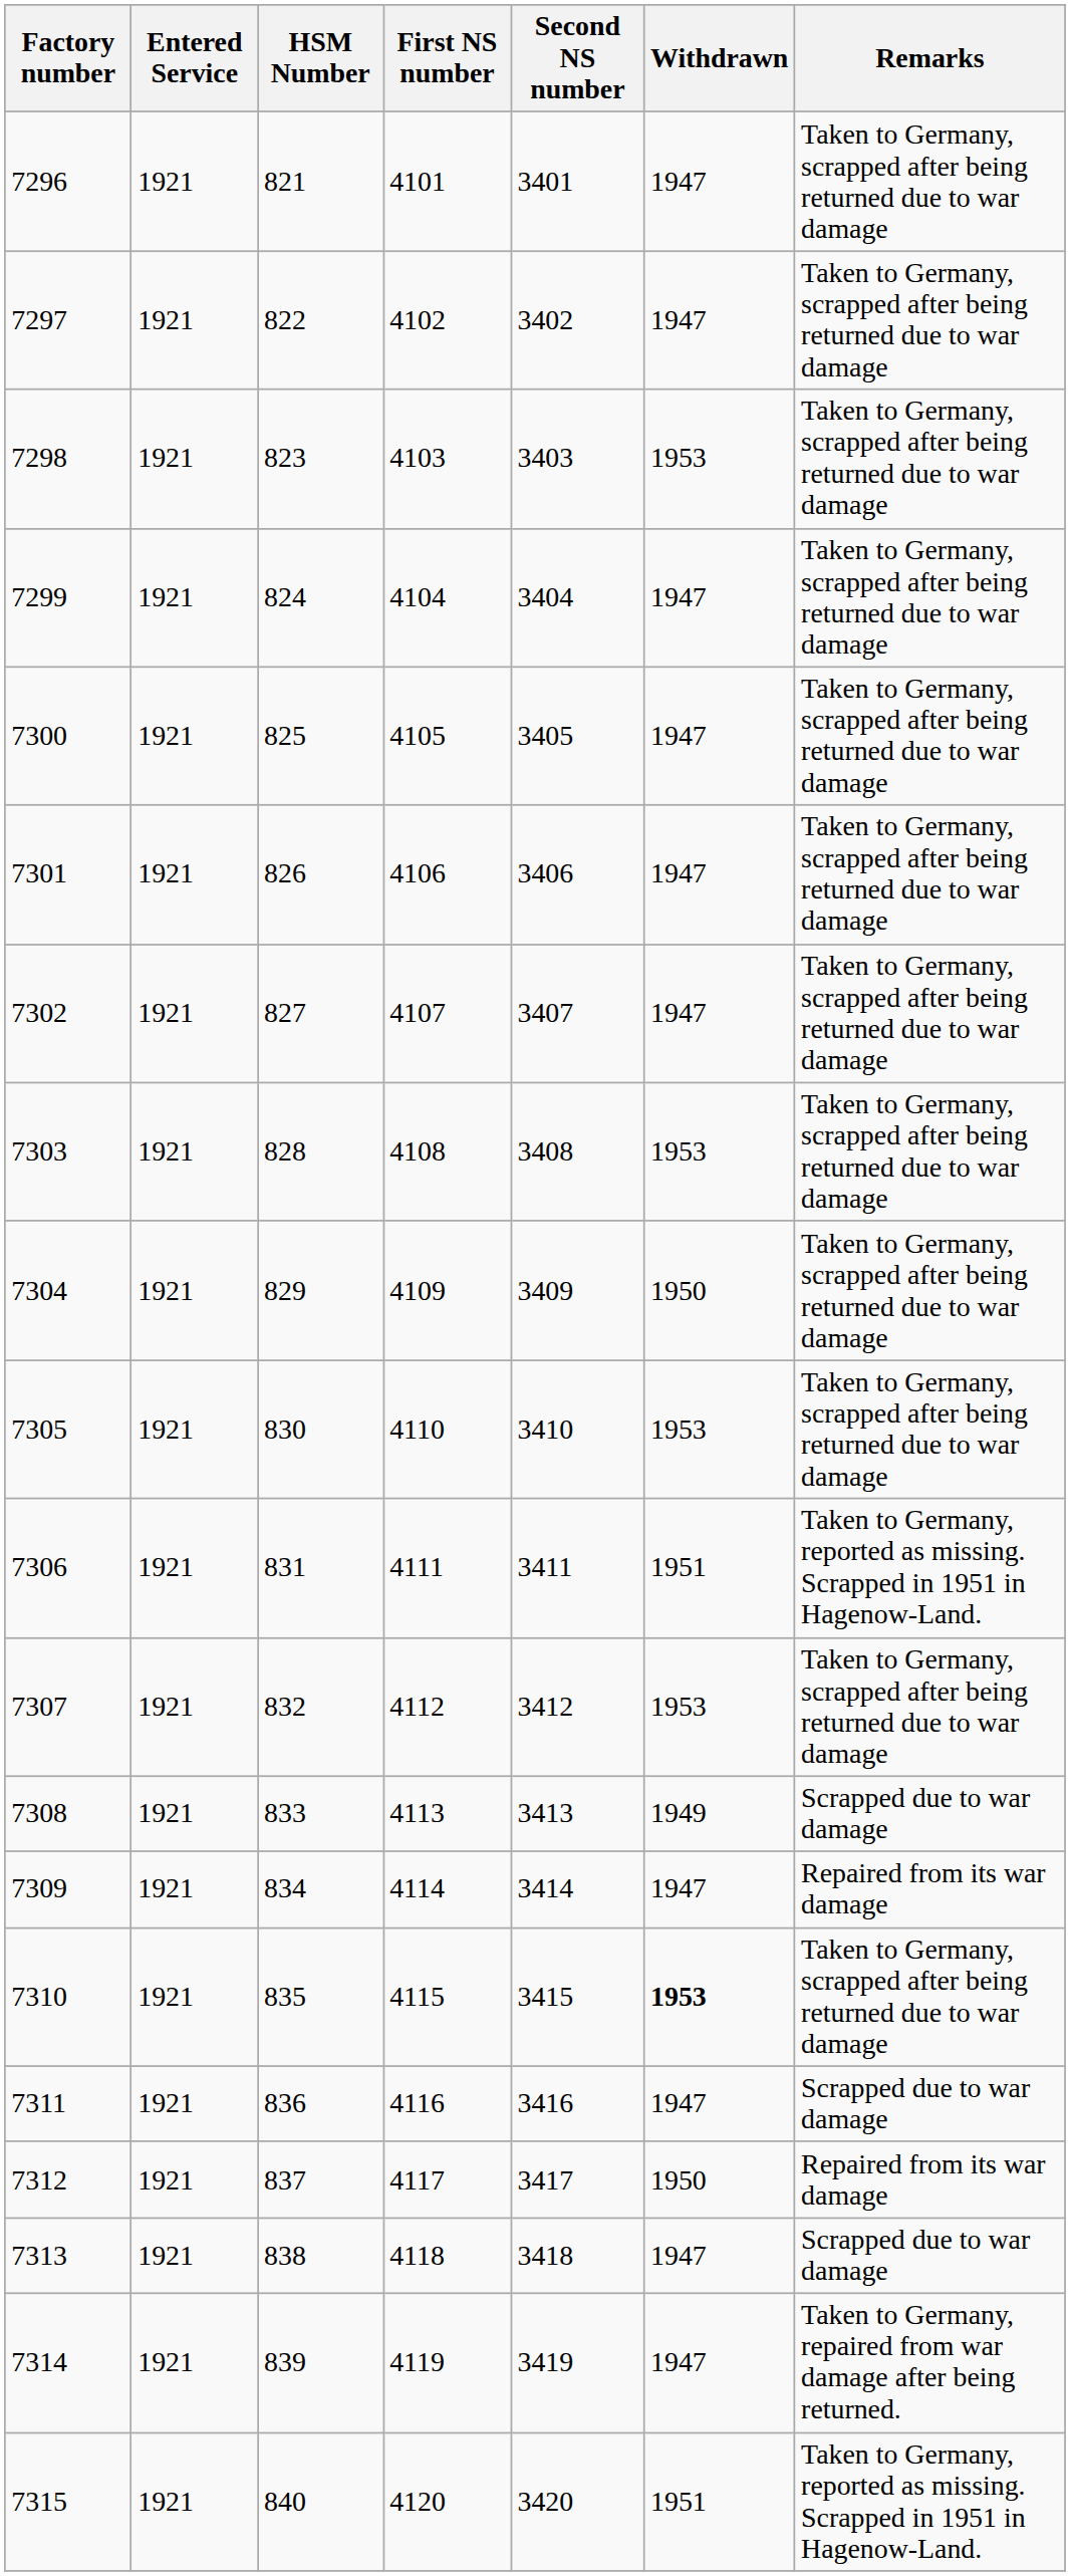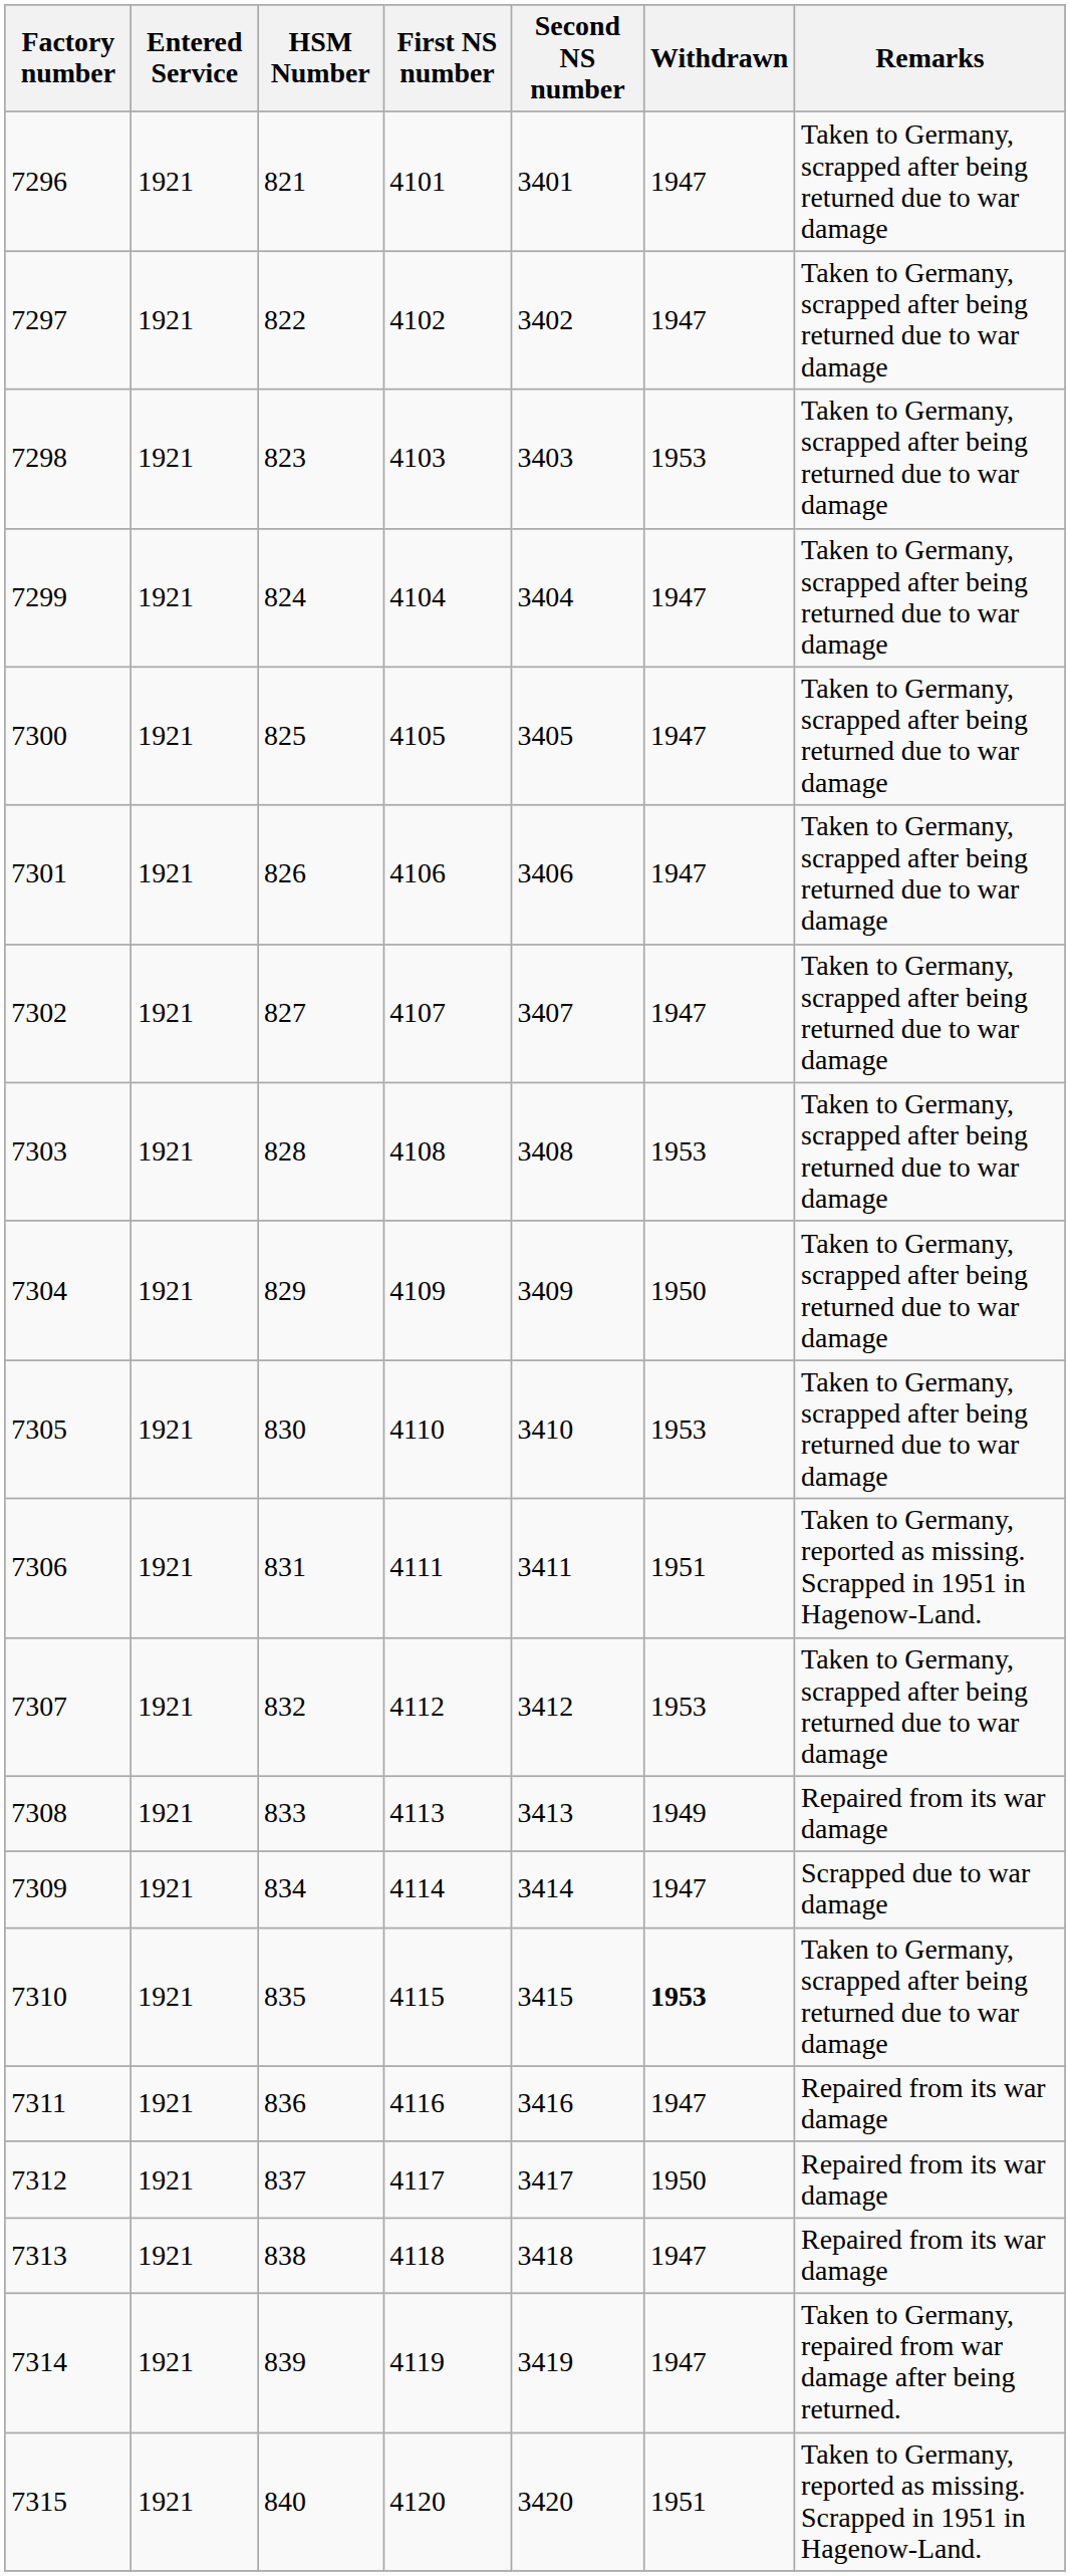7308 | Remarks: Scrapped due to war damage -> Repaired from its war damage
7309 | Remarks: Repaired from its war damage -> Scrapped due to war damage
7311 | Remarks: Scrapped due to war damage -> Repaired from its war damage
7313 | Remarks: Scrapped due to war damage -> Repaired from its war damage
